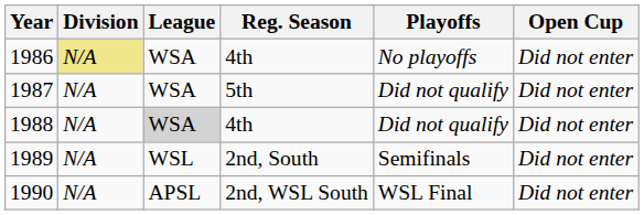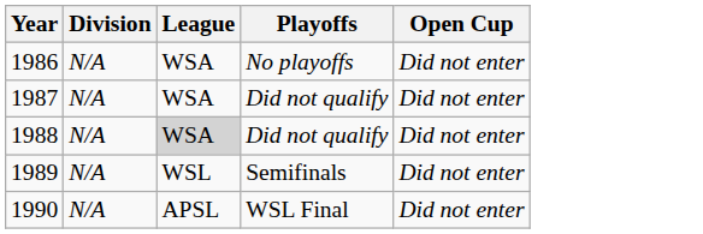- column: Reg. Season | 4th | 5th | 4th | 2nd, South | 2nd, WSL South
1986 | Division: khaki background -> no background
